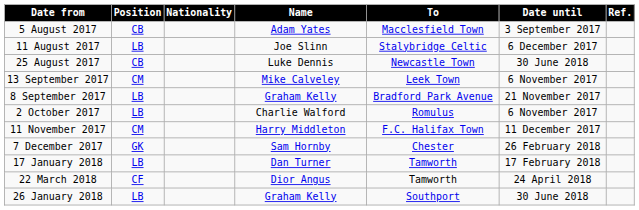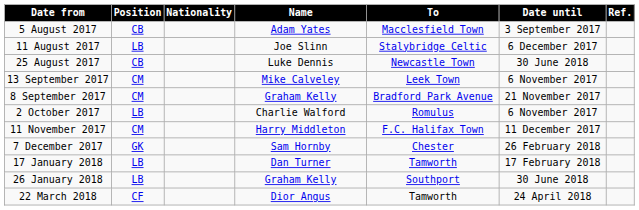8 September 2017 | Position: LB -> CM
rows swapped: 26 January 2018 <-> 22 March 2018
